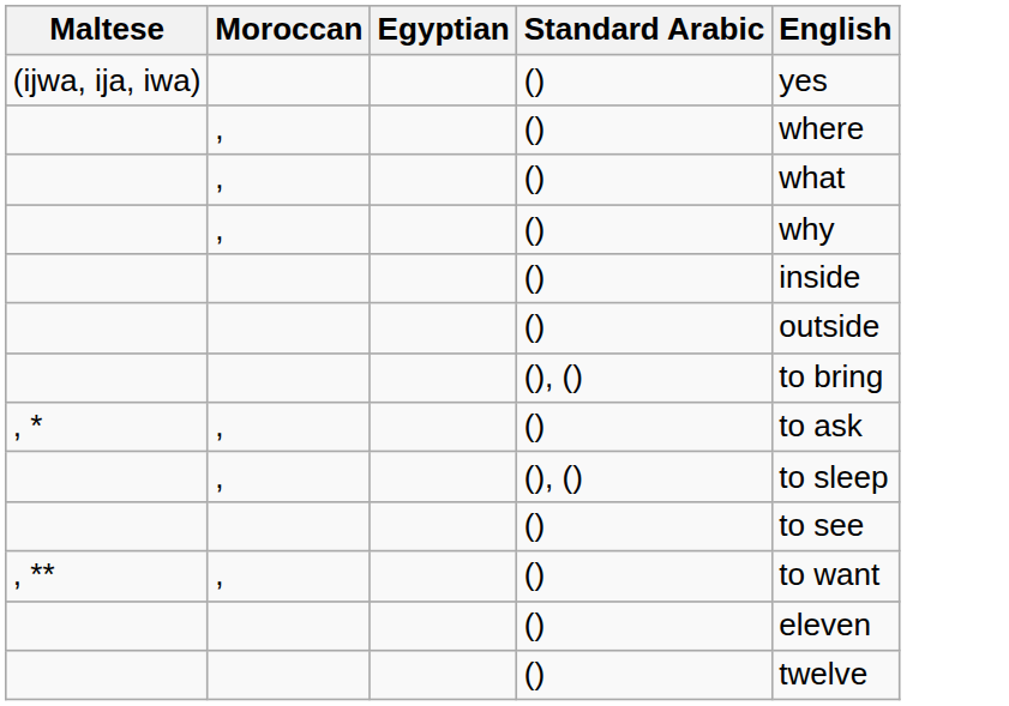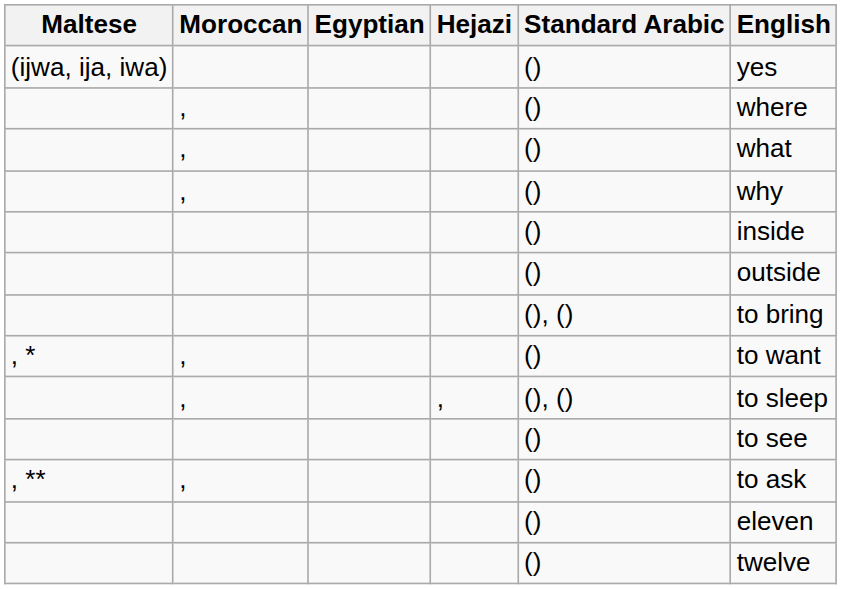+ column: Hejazi | ,
, * | English: to ask -> to want
, ** | English: to want -> to ask
